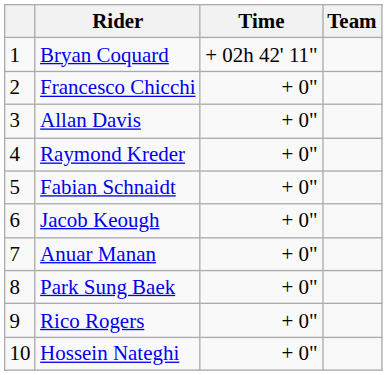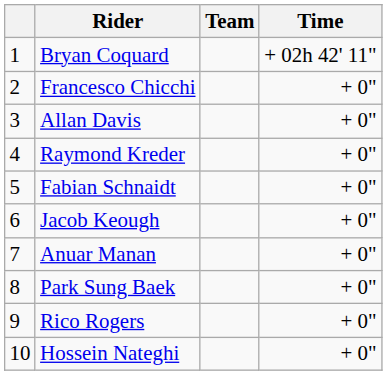columns swapped: Team <-> Time
